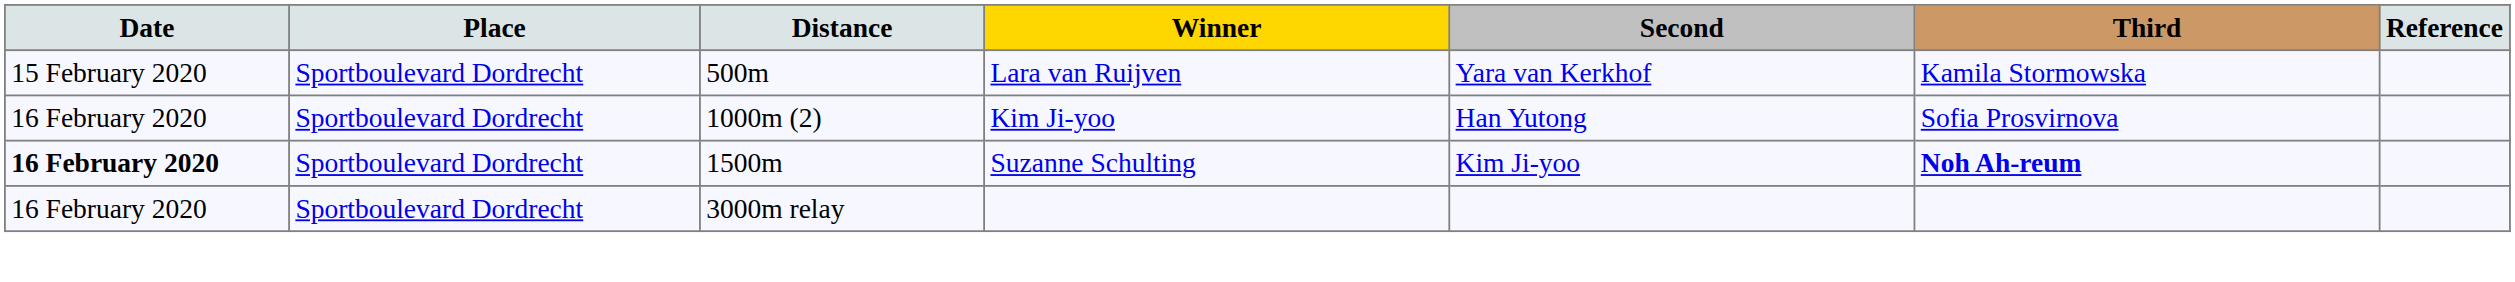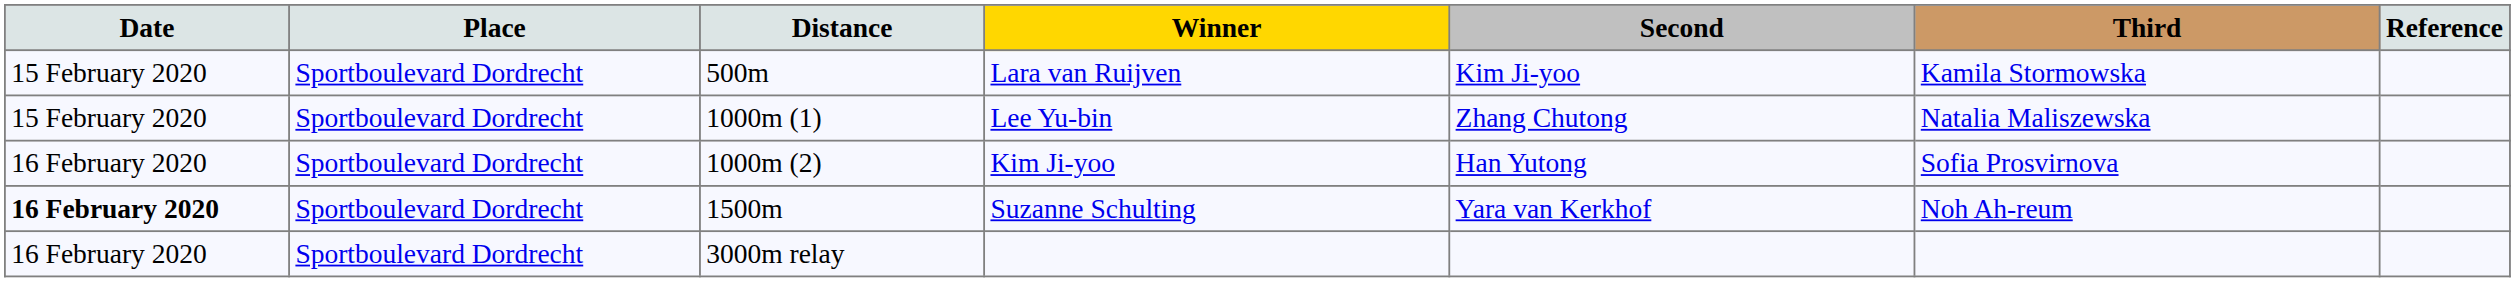Lara van Ruijven | Second: Yara van Kerkhof -> Kim Ji-yoo
+ row: 15 February 2020 | Sportboulevard Dordrecht | 1000m (1) | Lee Yu-bin | Zhang Chutong | Natalia Maliszewska
Suzanne Schulting | Second: Kim Ji-yoo -> Yara van Kerkhof
Suzanne Schulting | Third: bold -> normal
